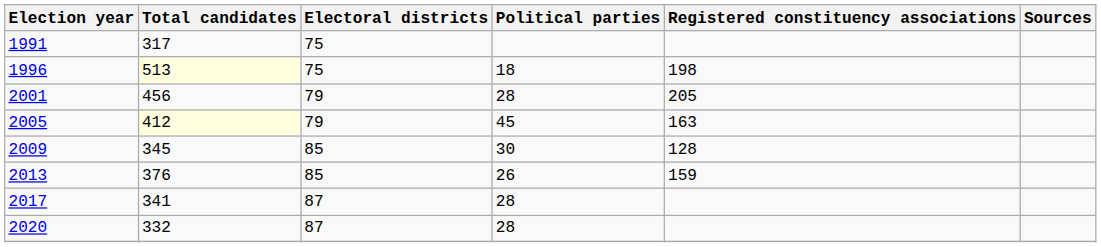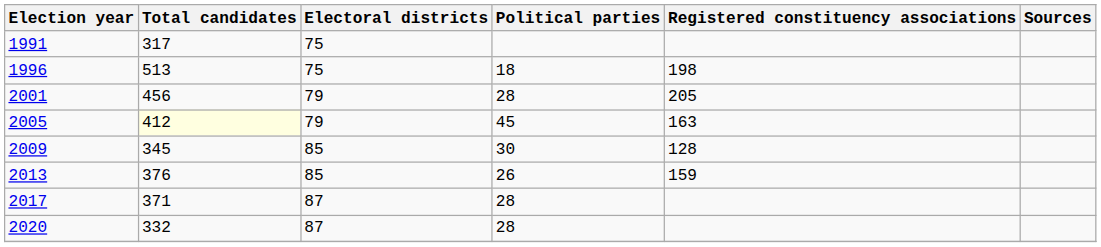1996 | Total candidates: lightyellow background -> no background
2017 | Total candidates: 341 -> 371
